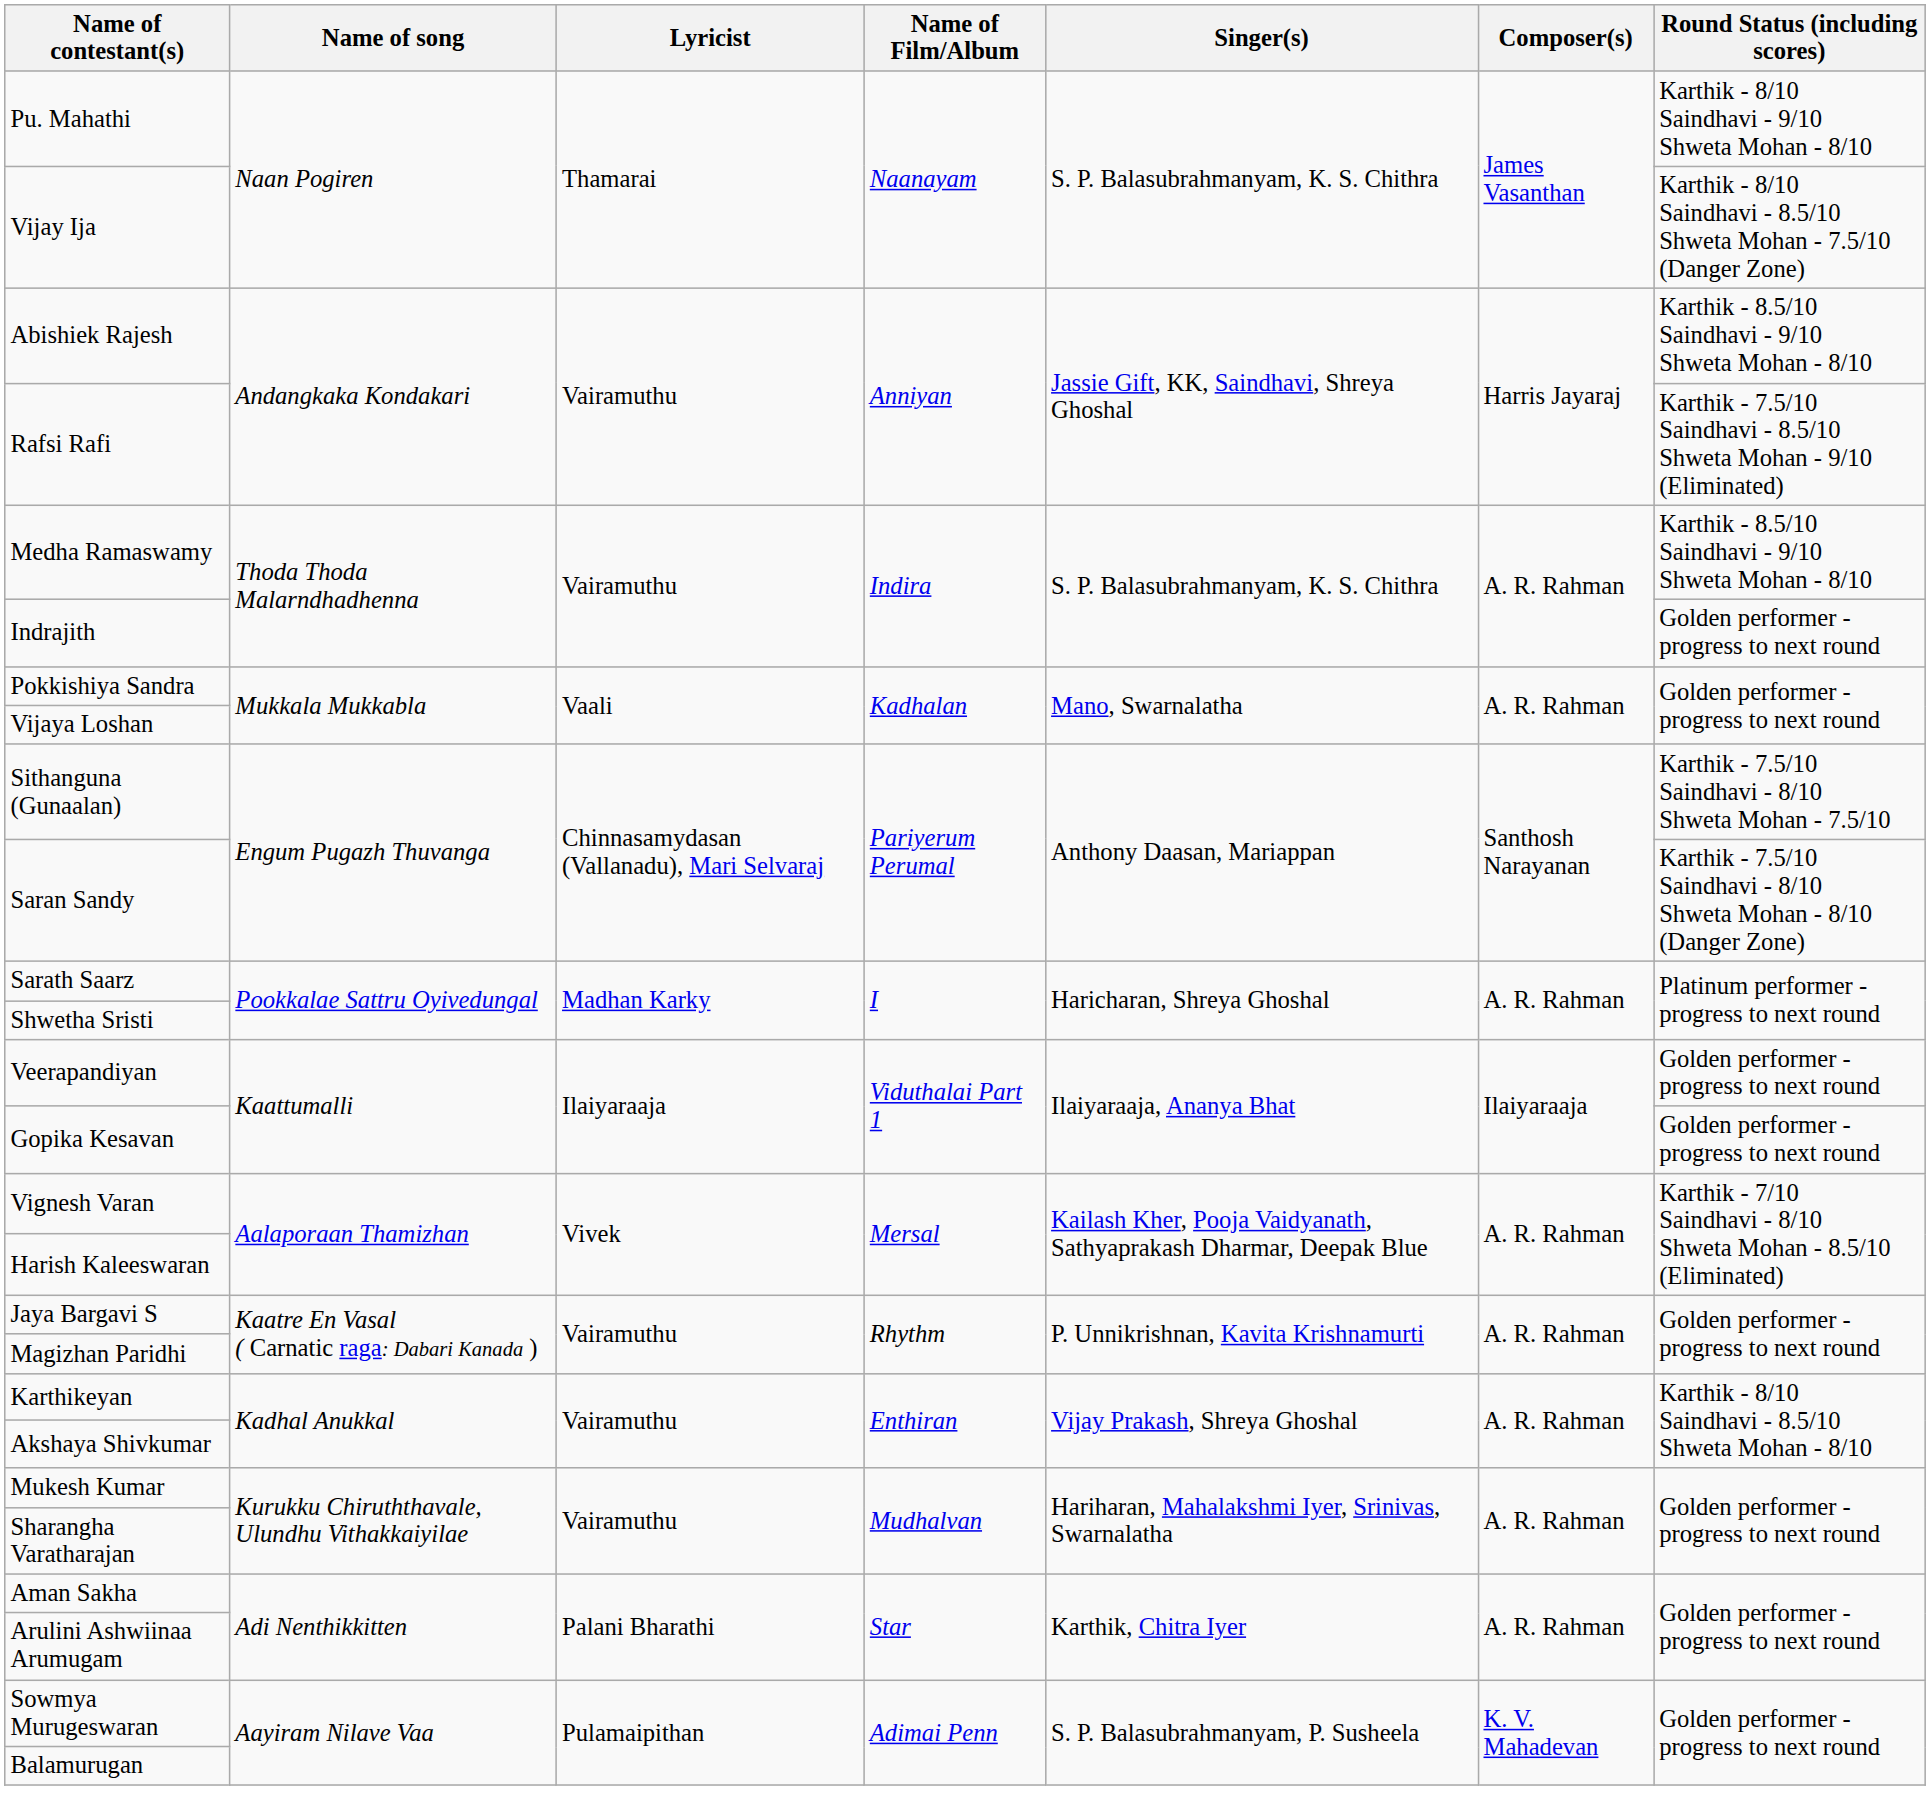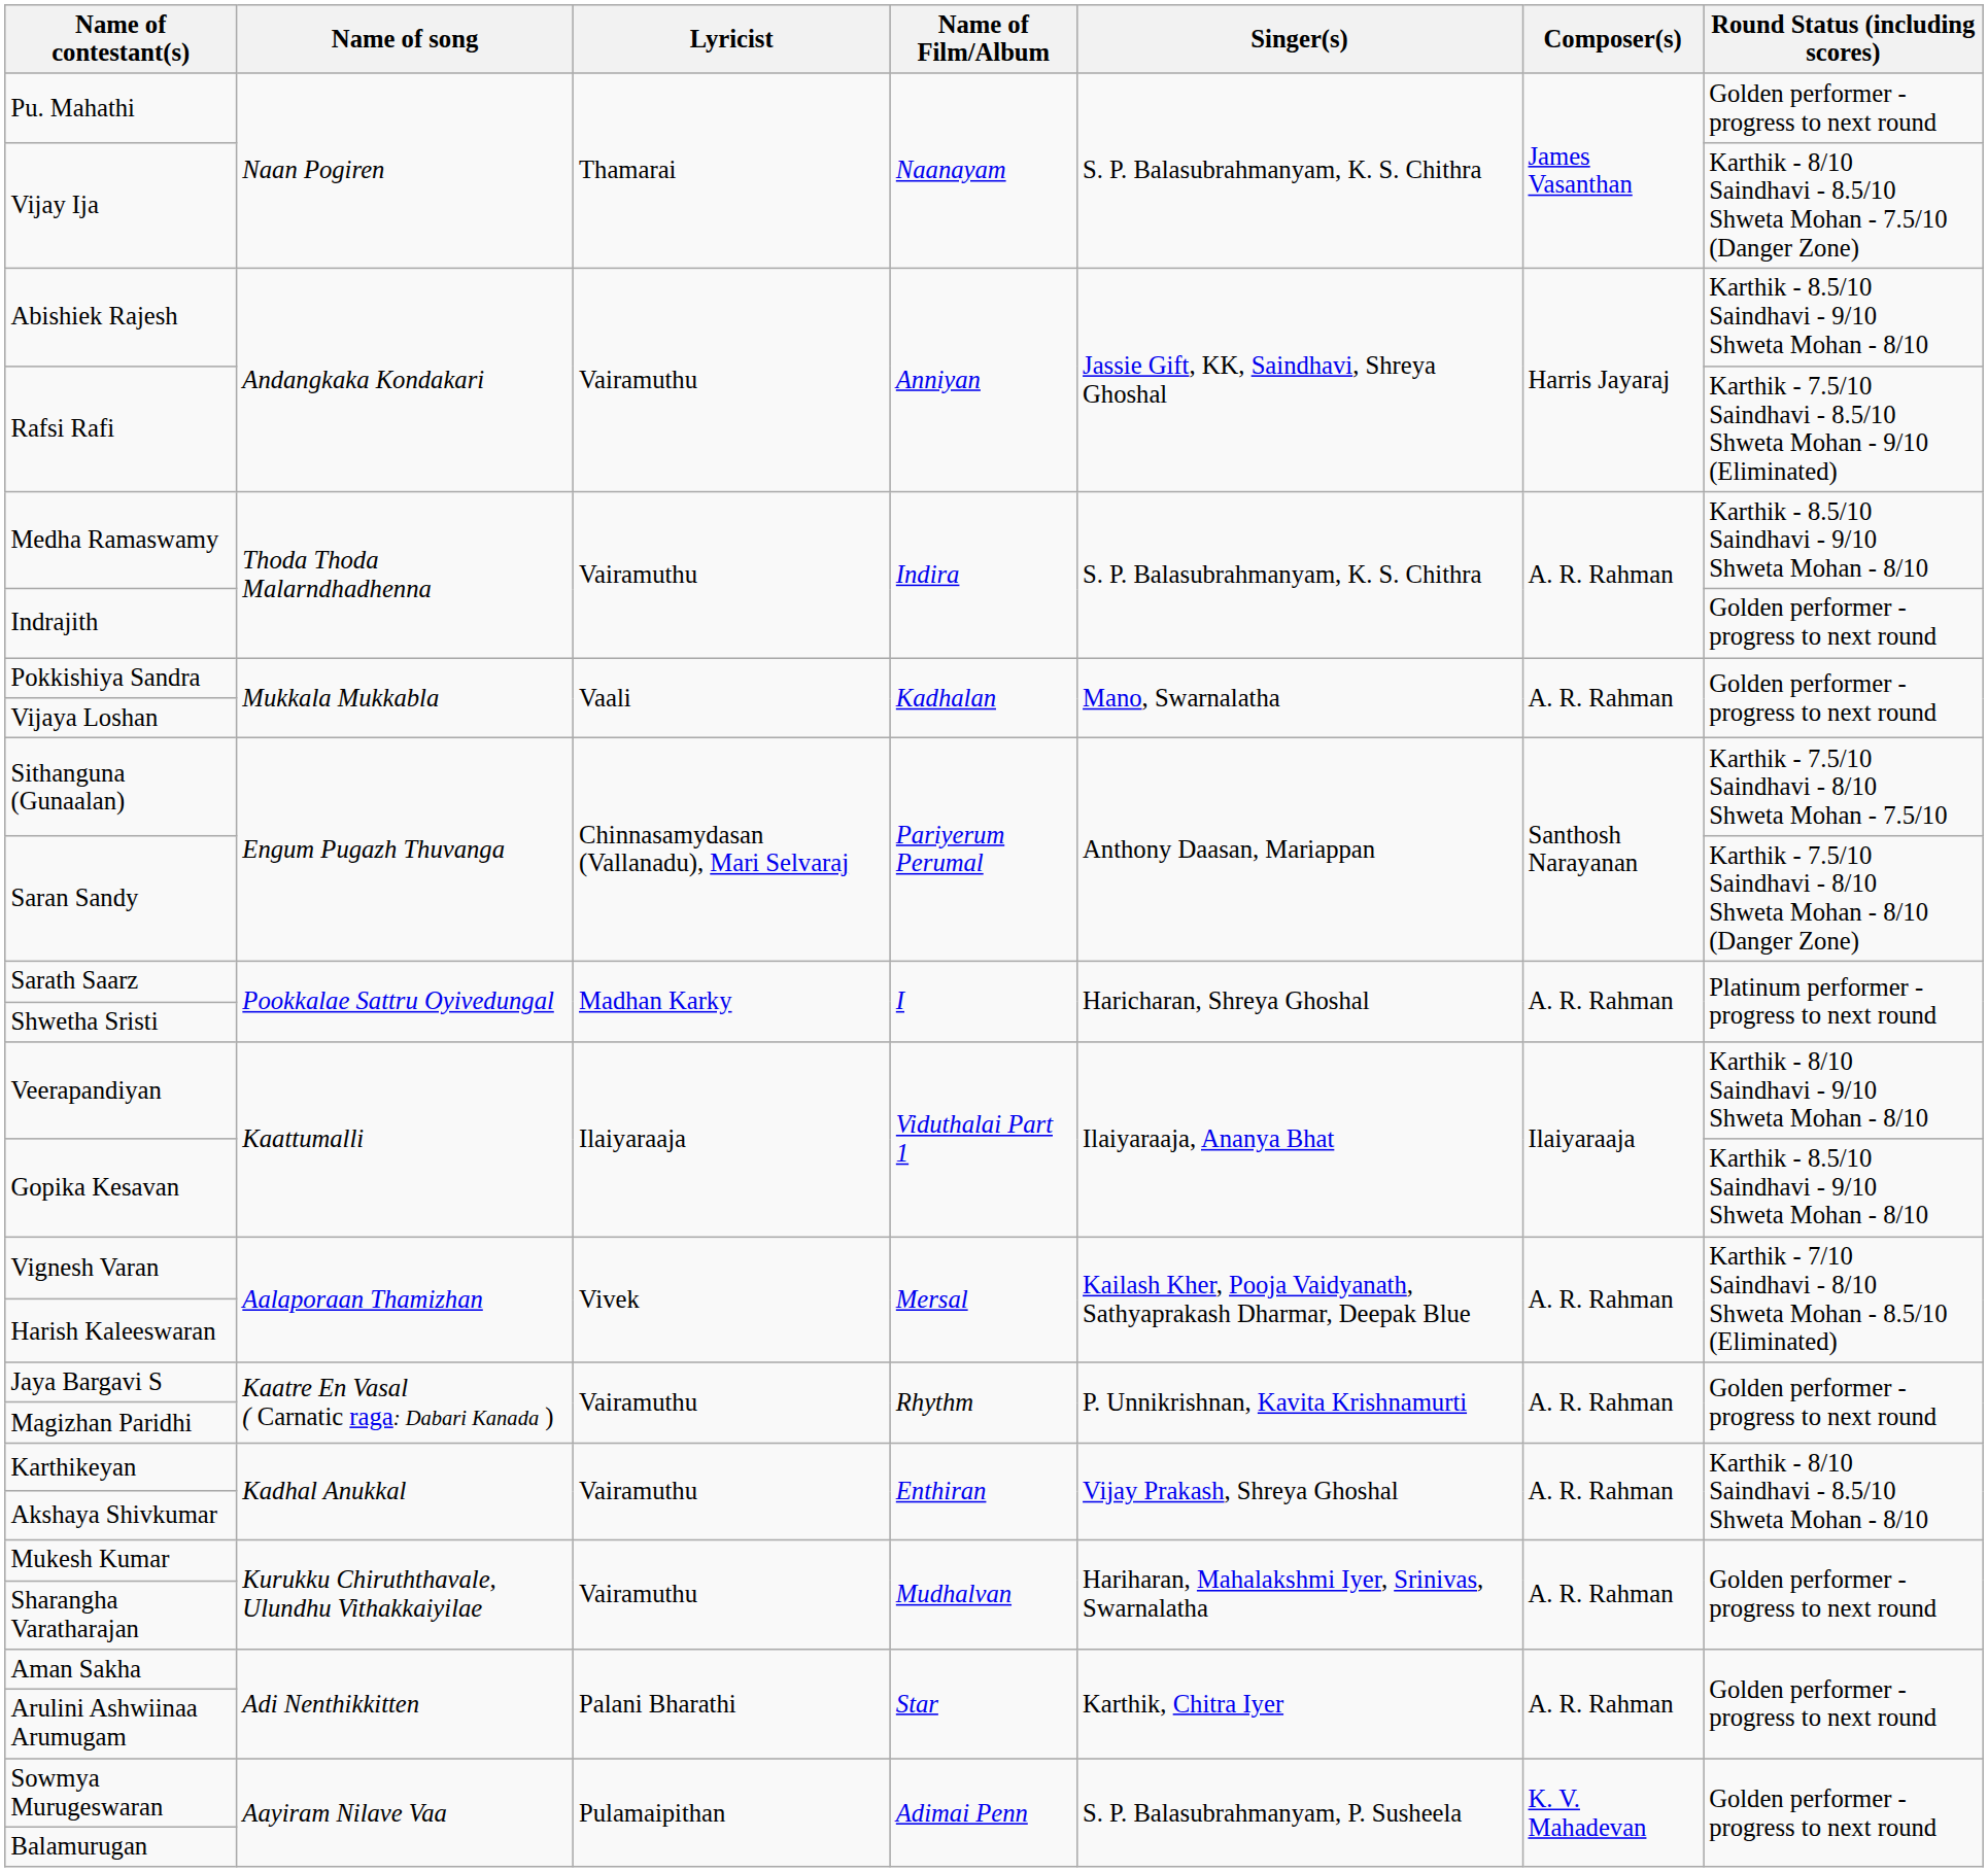Pu. Mahathi | Round Status (including scores): Karthik - 8/10 Saindhavi - 9/10 Shweta Mohan - 8/10 -> Golden performer - progress to next round
Veerapandiyan | Round Status (including scores): Golden performer - progress to next round -> Karthik - 8/10 Saindhavi - 9/10 Shweta Mohan - 8/10
Gopika Kesavan | Round Status (including scores): Golden performer - progress to next round -> Karthik - 8.5/10 Saindhavi - 9/10 Shweta Mohan - 8/10
